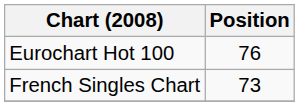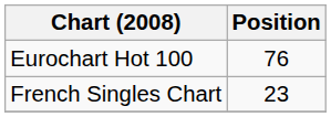French Singles Chart | Position: 73 -> 23
